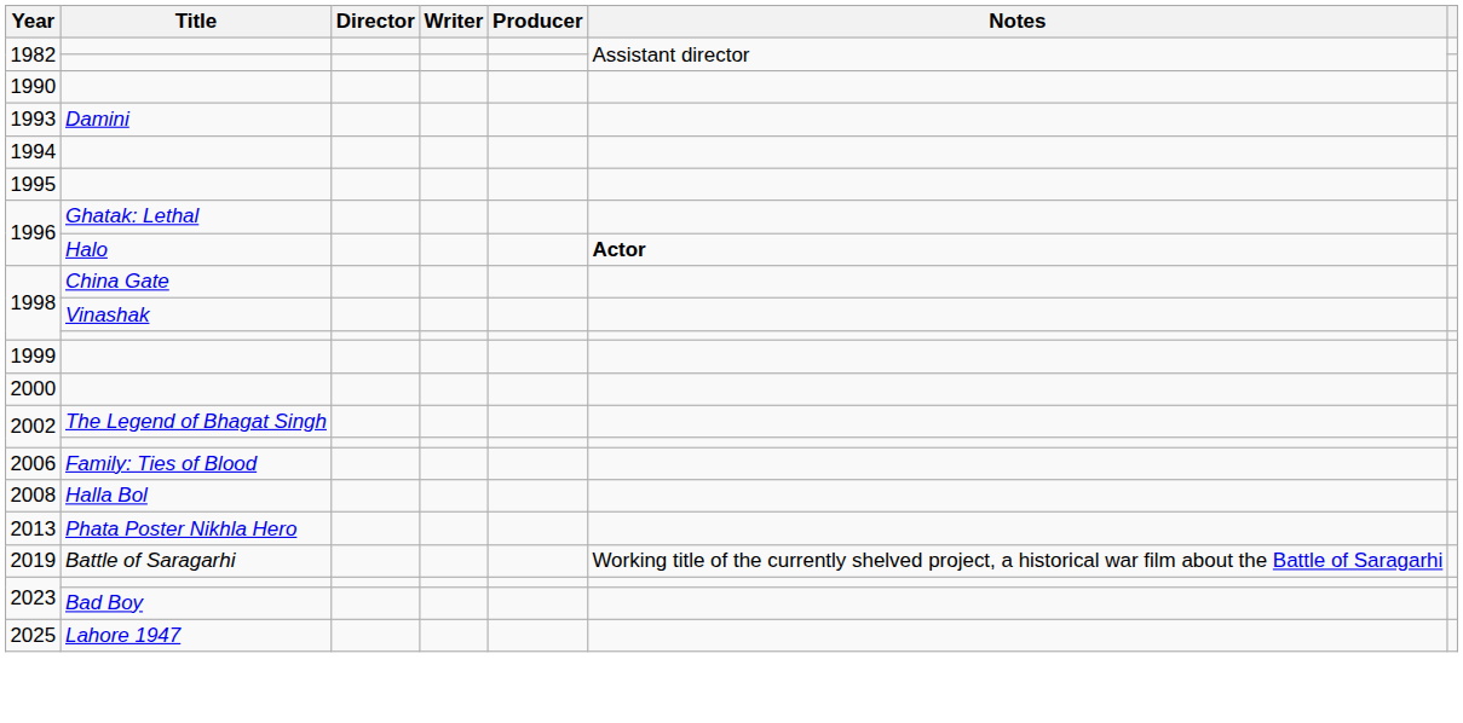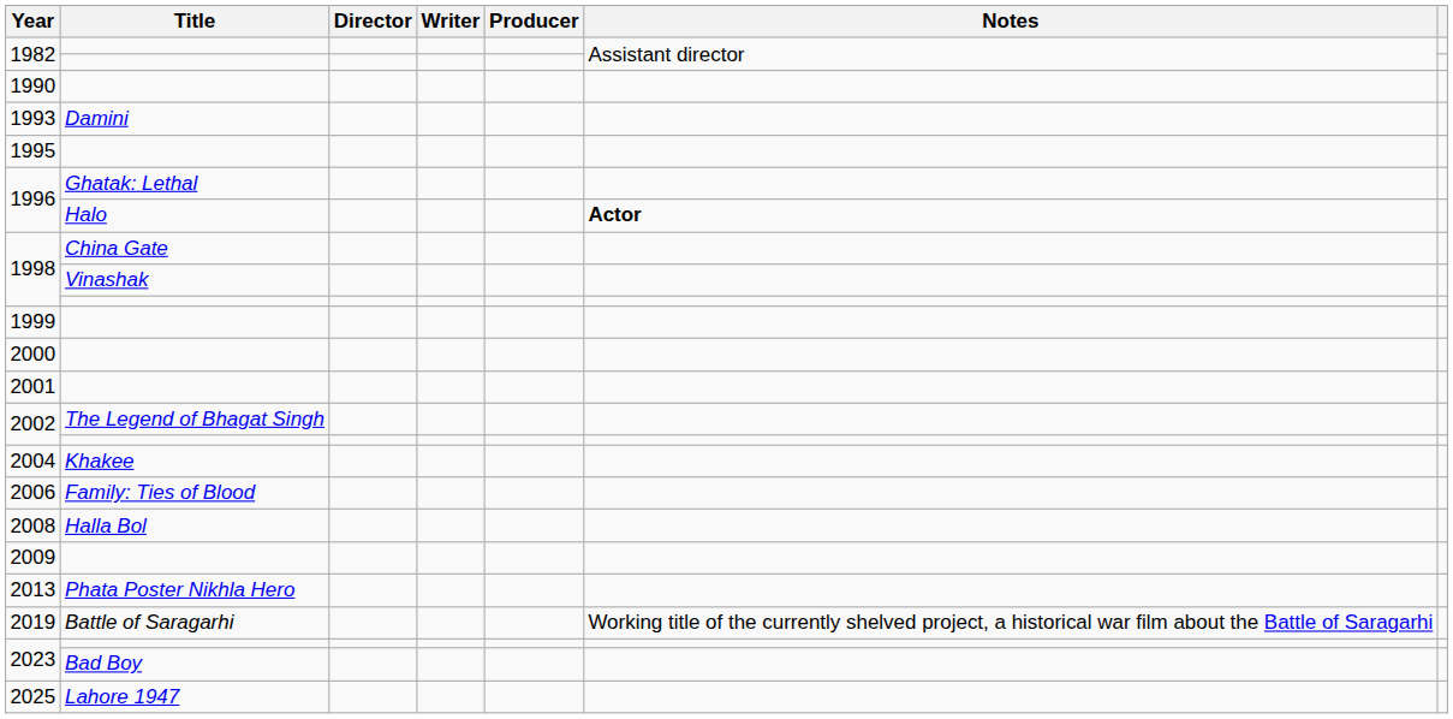- row: 1994
+ row: 2001
+ row: 2004 | Khakee
+ row: 2009
